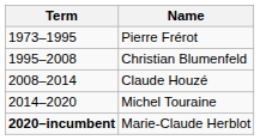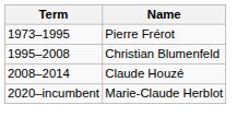- row: 2014–2020 | Michel Touraine
Marie-Claude Herblot | Term: bold -> normal
